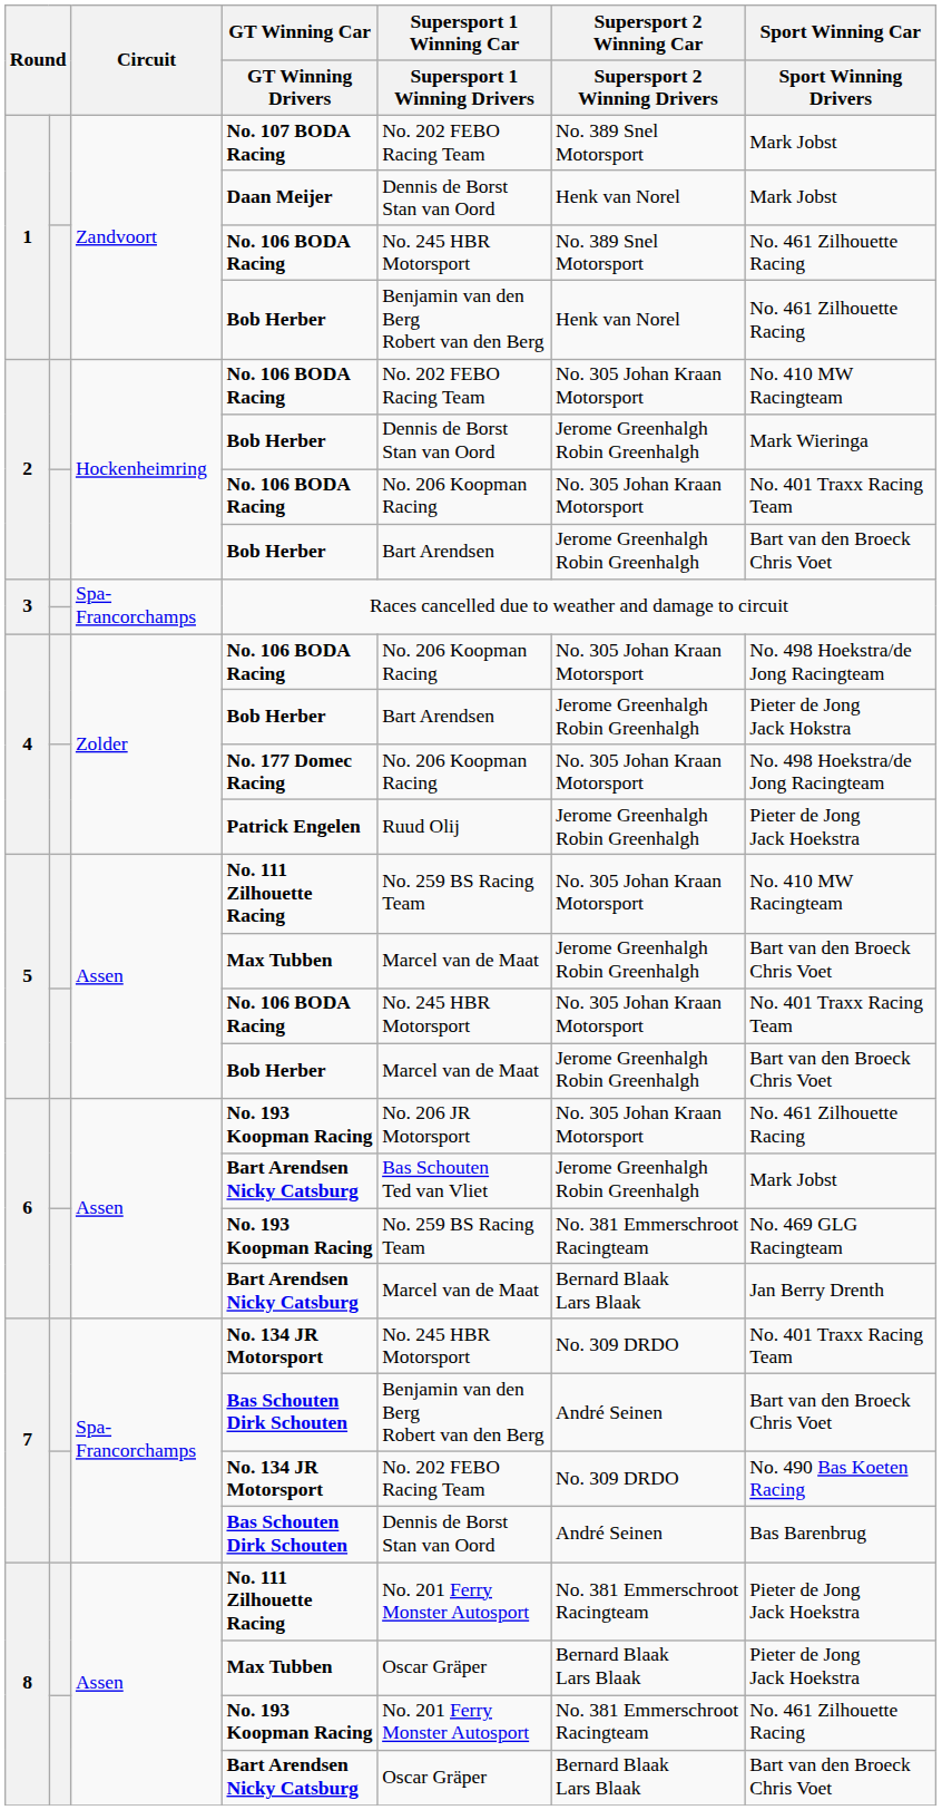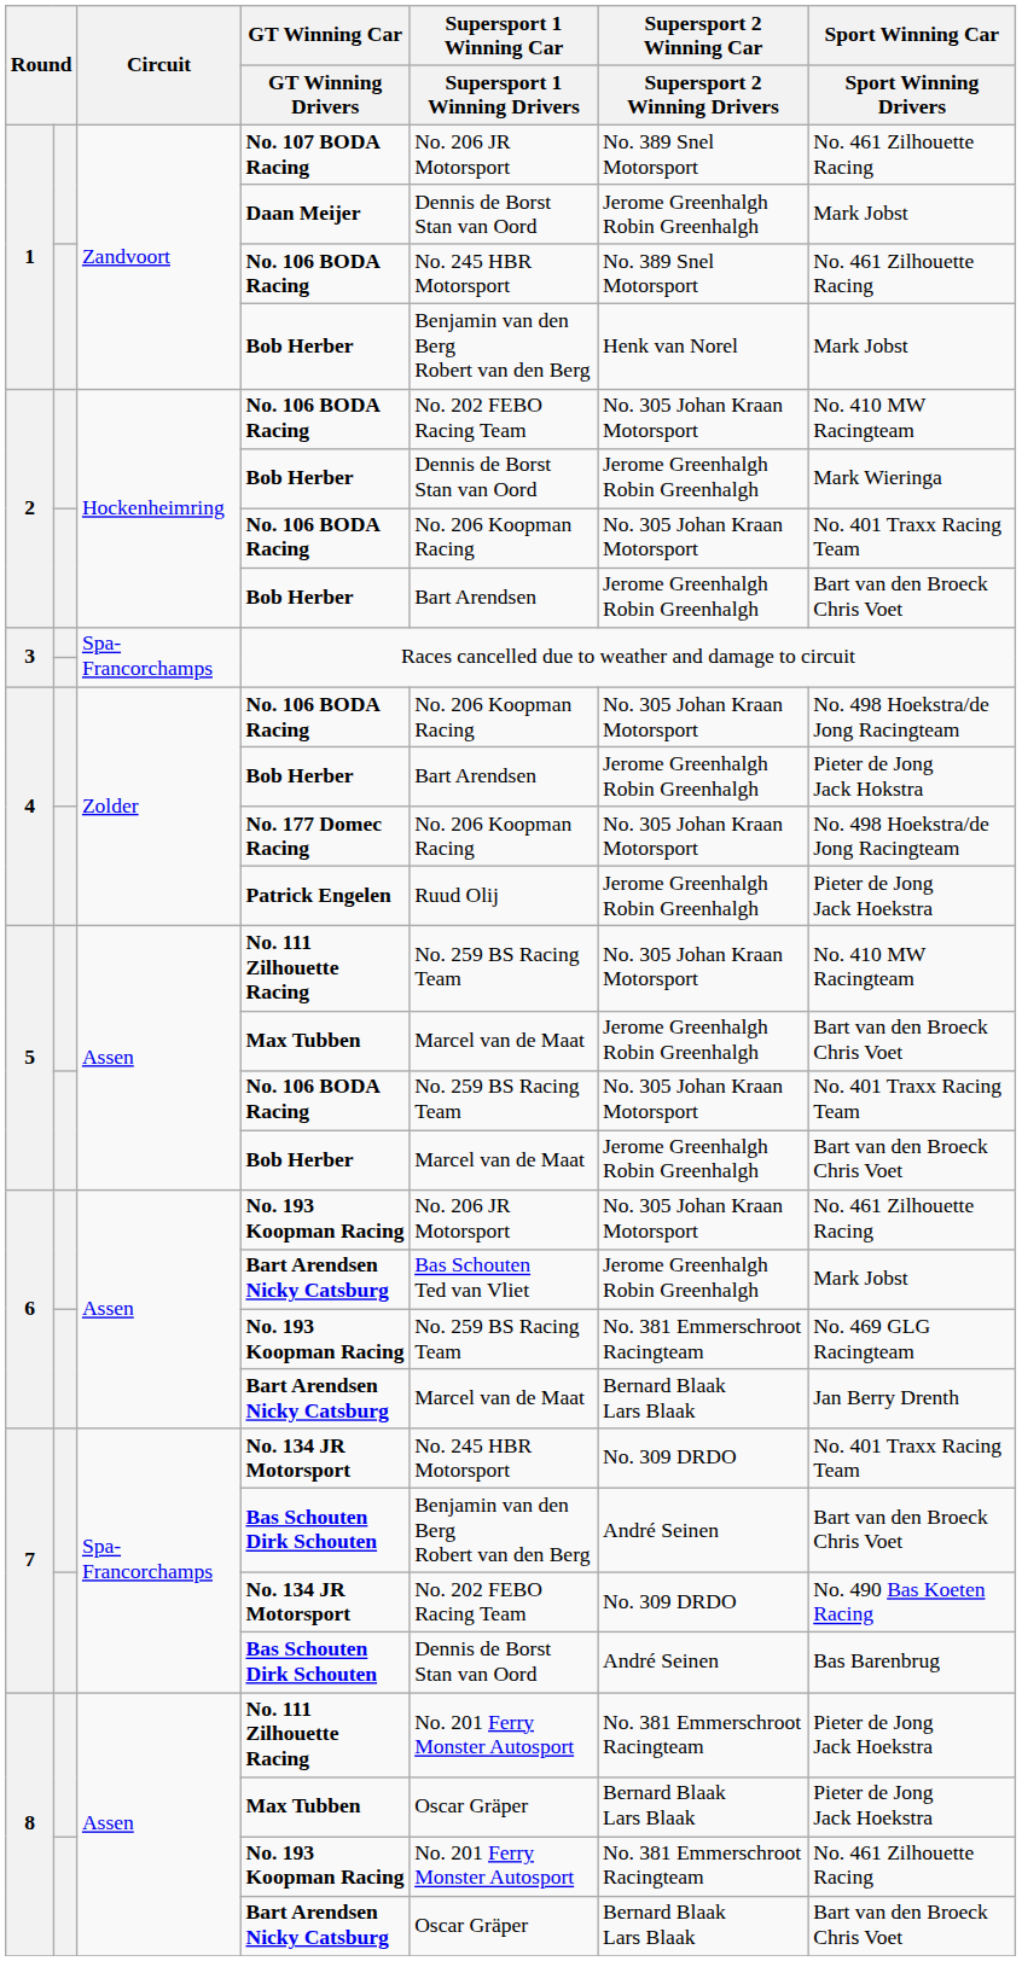No. 107 BODA Racing | Supersport 1 Winning Car / Supersport 1 Winning Drivers: No. 202 FEBO Racing Team -> No. 206 JR Motorsport
No. 107 BODA Racing | Sport Winning Car / Sport Winning Drivers: Mark Jobst -> No. 461 Zilhouette Racing
Daan Meijer | Supersport 2 Winning Car / Supersport 2 Winning Drivers: Henk van Norel -> Jerome Greenhalgh Robin Greenhalgh
1 / Bob Herber | Sport Winning Car / Sport Winning Drivers: No. 461 Zilhouette Racing -> Mark Jobst
5 / No. 106 BODA Racing | Supersport 1 Winning Car / Supersport 1 Winning Drivers: No. 245 HBR Motorsport -> No. 259 BS Racing Team
